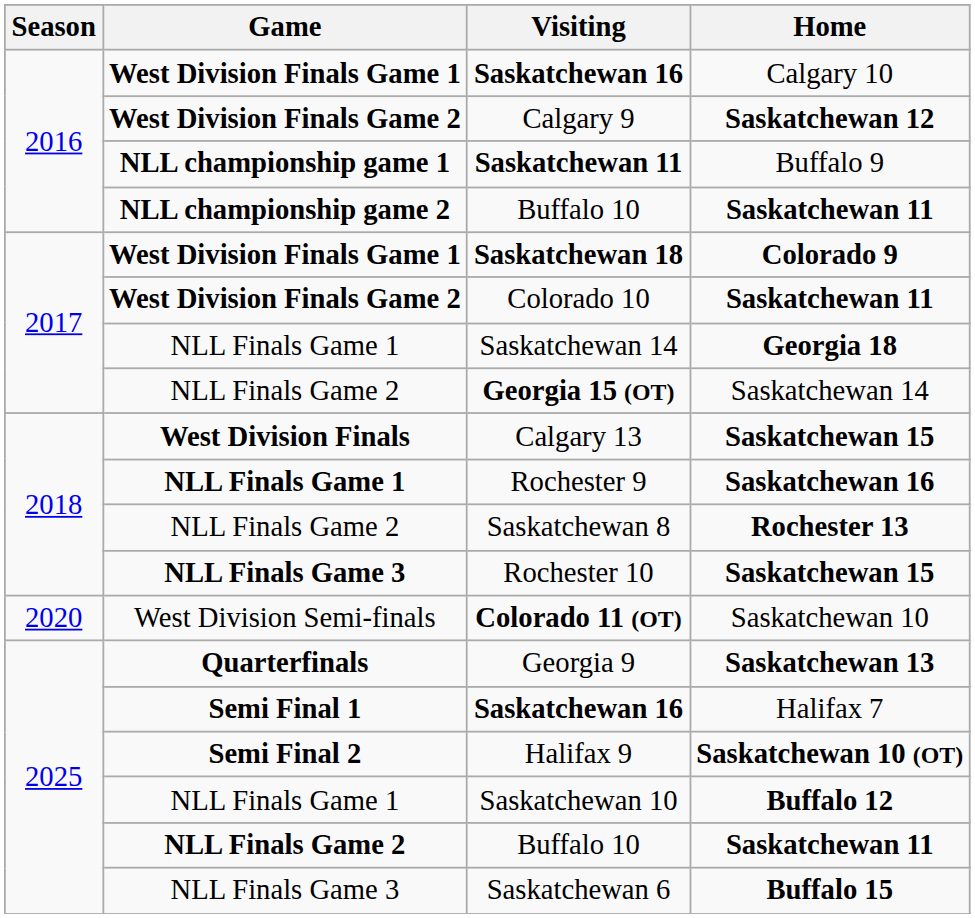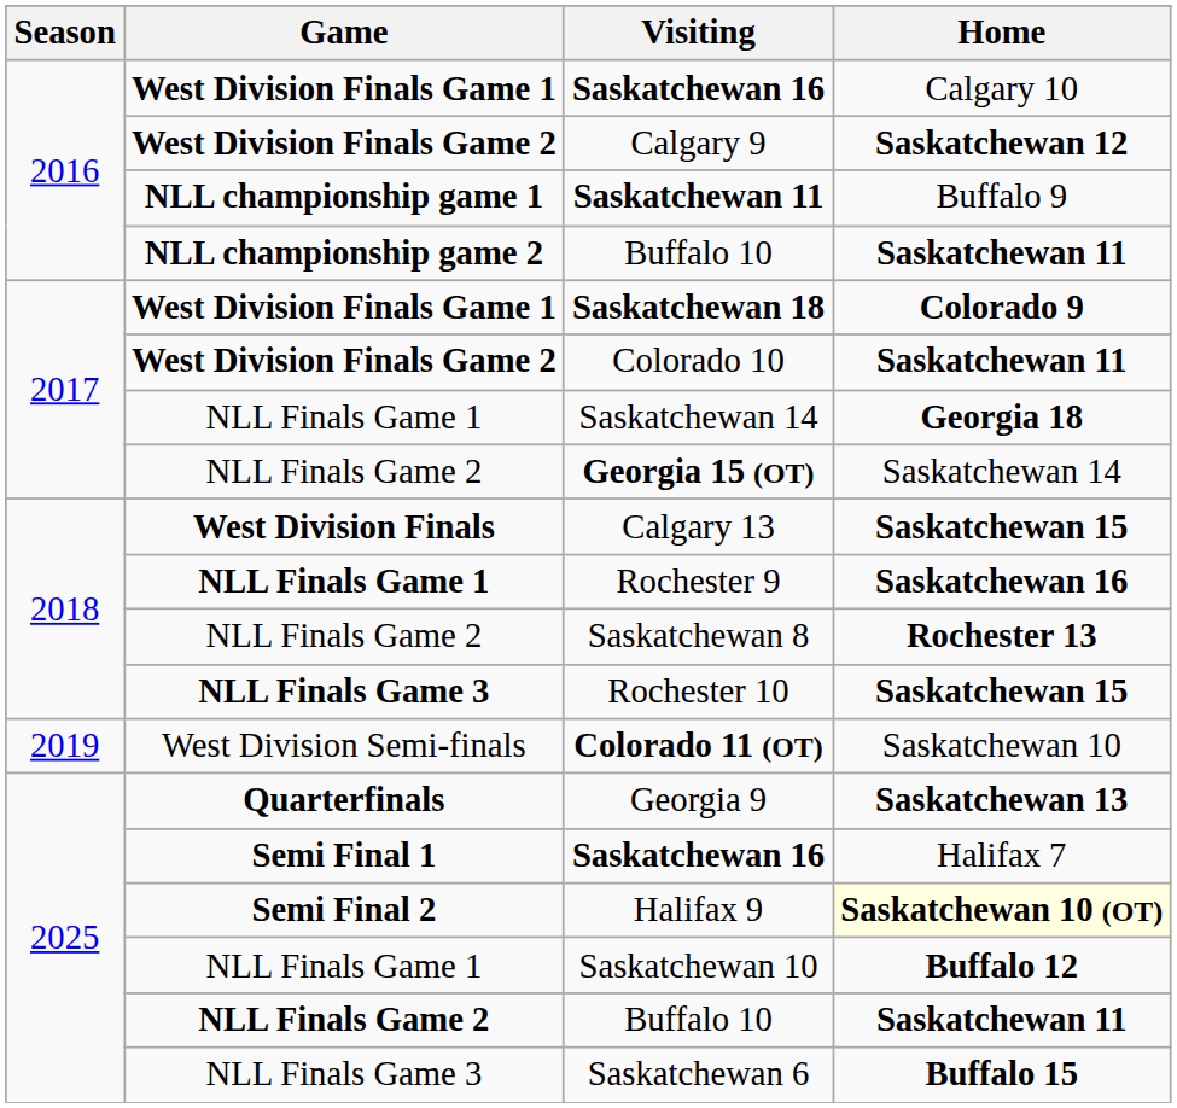Colorado 11 (OT) | Season: 2020 -> 2019
Halifax 9 | Home: no background -> lightyellow background
